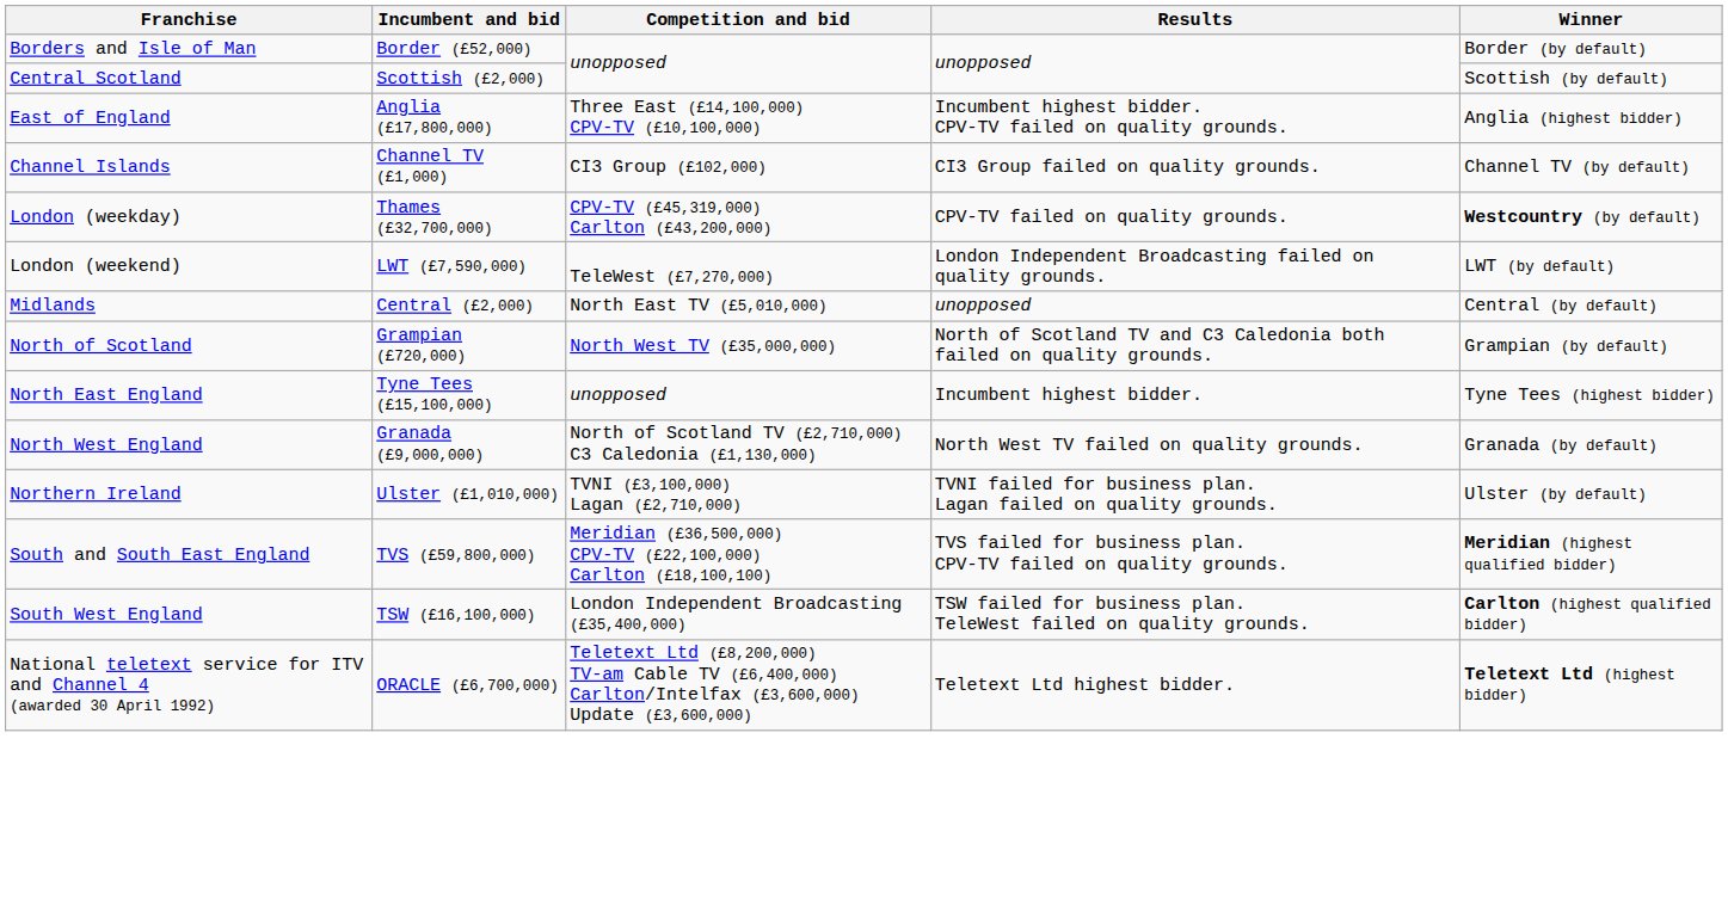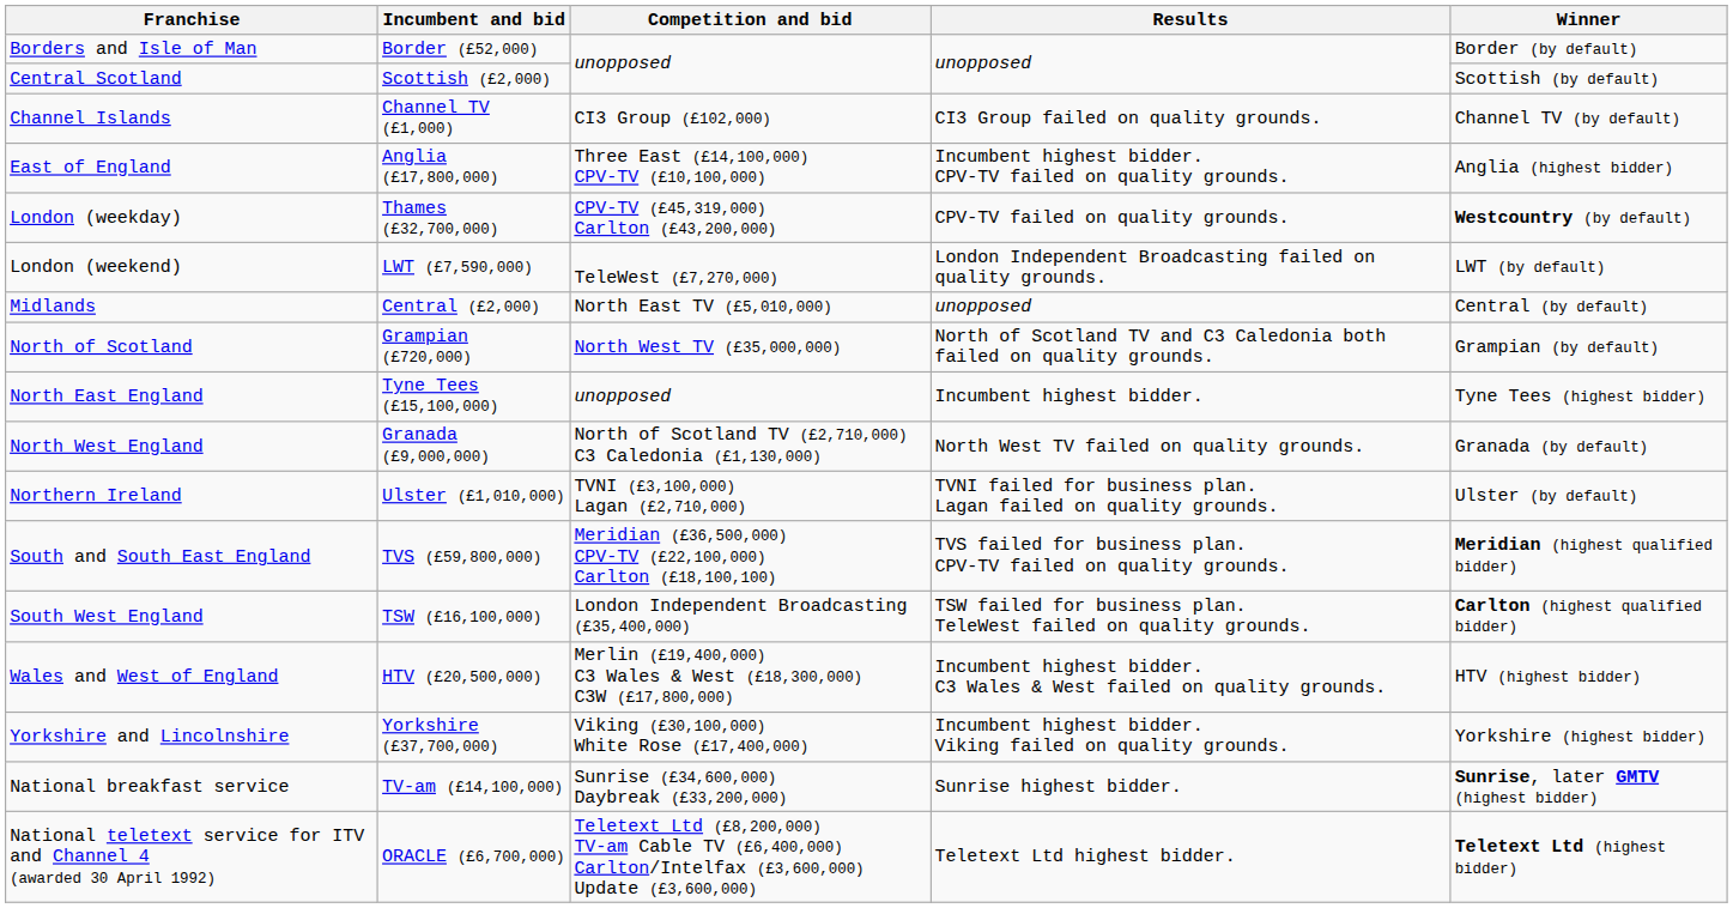rows swapped: Channel Islands <-> East of England
+ row: Wales and West of England | HTV (£20,500,000) | Merlin (£19,400,000) C3 Wales & West (£18,300,000) C3W (£17,800,000) | Incumbent highest bidder. C3 Wales & West failed on quality grounds. | HTV (highest bidder)
+ row: Yorkshire and Lincolnshire | Yorkshire (£37,700,000) | Viking (£30,100,000) White Rose (£17,400,000) | Incumbent highest bidder. Viking failed on quality grounds. | Yorkshire (highest bidder)
+ row: National breakfast service | TV-am (£14,100,000) | Sunrise (£34,600,000) Daybreak (£33,200,000) | Sunrise highest bidder. | Sunrise, later GMTV (highest bidder)
